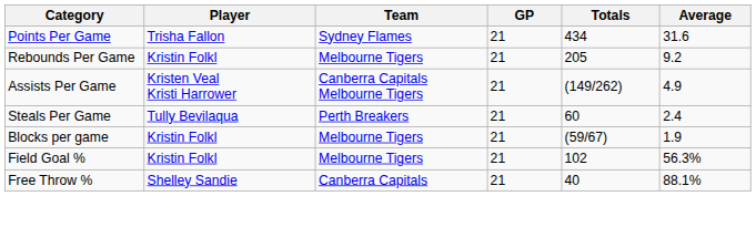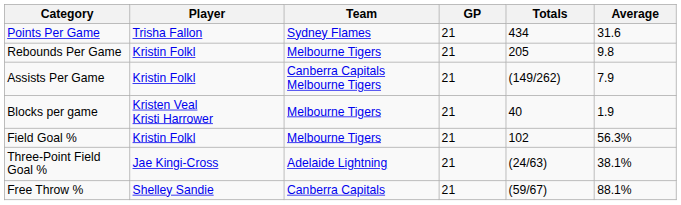Rebounds Per Game | Average: 9.2 -> 9.8
Assists Per Game | Player: Kristen Veal Kristi Harrower -> Kristin Folkl
Assists Per Game | Average: 4.9 -> 7.9
- row: Steals Per Game | Tully Bevilaqua | Perth Breakers | 21 | 60 | 2.4
Blocks per game | Player: Kristin Folkl -> Kristen Veal Kristi Harrower
Blocks per game | Totals: (59/67) -> 40
+ row: Three-Point Field Goal % | Jae Kingi-Cross | Adelaide Lightning | 21 | (24/63) | 38.1%
Free Throw % | Totals: 40 -> (59/67)
